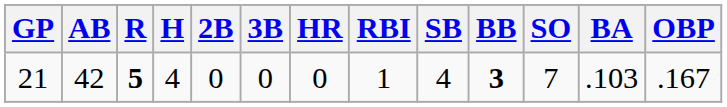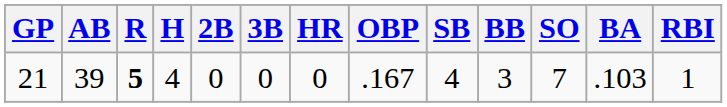columns swapped: RBI <-> OBP
21 | AB: 42 -> 39
21 | BB: bold -> normal
